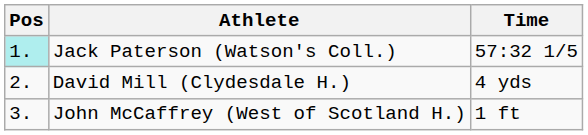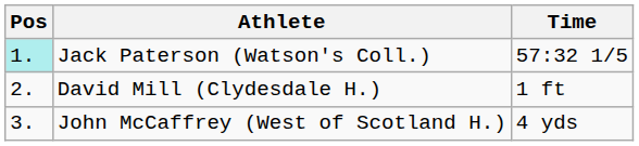David Mill (Clydesdale H.) | Time: 4 yds -> 1 ft
John McCaffrey (West of Scotland H.) | Time: 1 ft -> 4 yds
